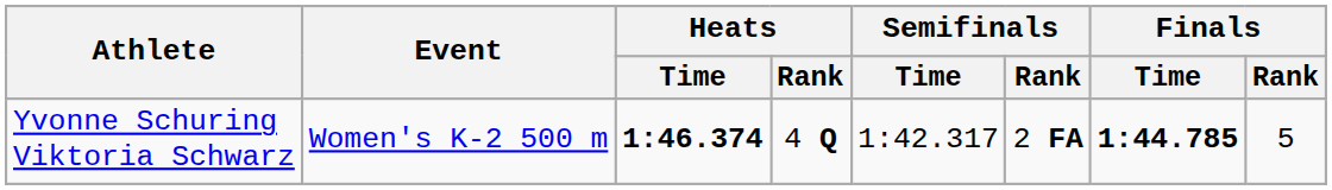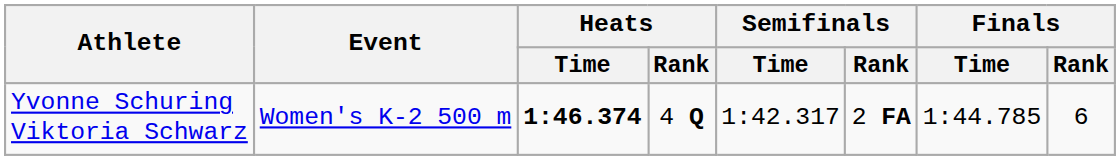Yvonne Schuring Viktoria Schwarz | Finals / Time: bold -> normal
Yvonne Schuring Viktoria Schwarz | Finals / Rank: 5 -> 6
